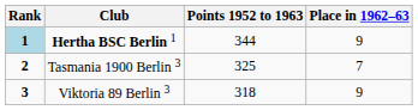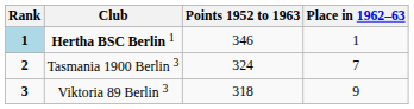Hertha BSC Berlin 1 | Points 1952 to 1963: 344 -> 346
Hertha BSC Berlin 1 | Place in 1962–63: 9 -> 1
Tasmania 1900 Berlin 3 | Points 1952 to 1963: 325 -> 324
